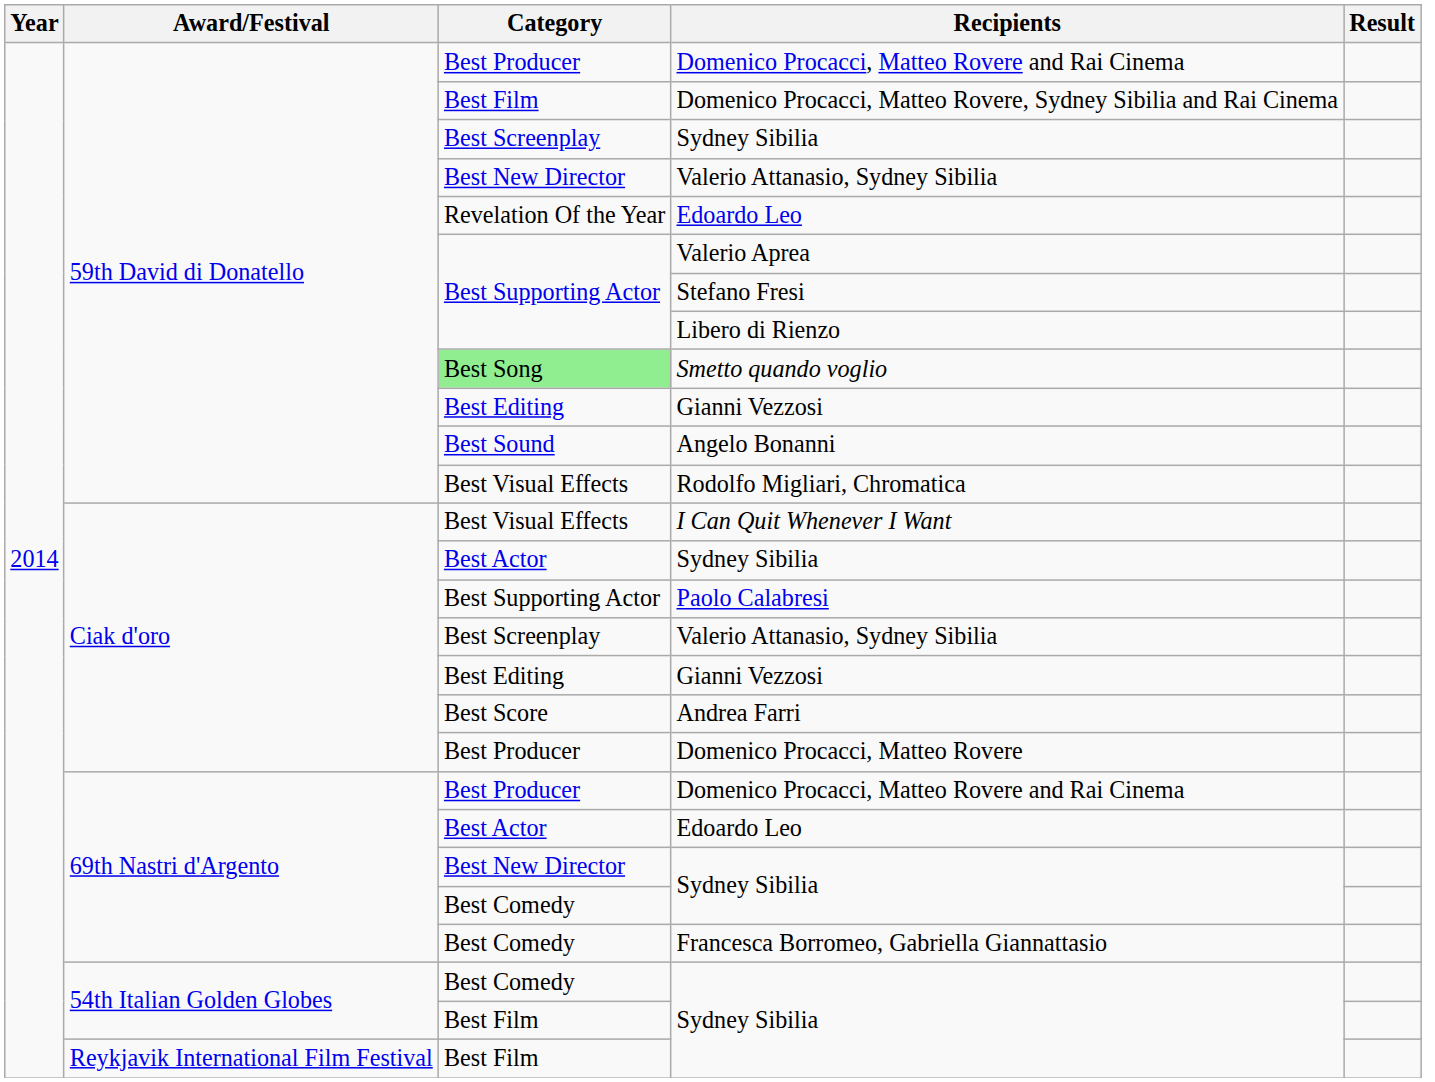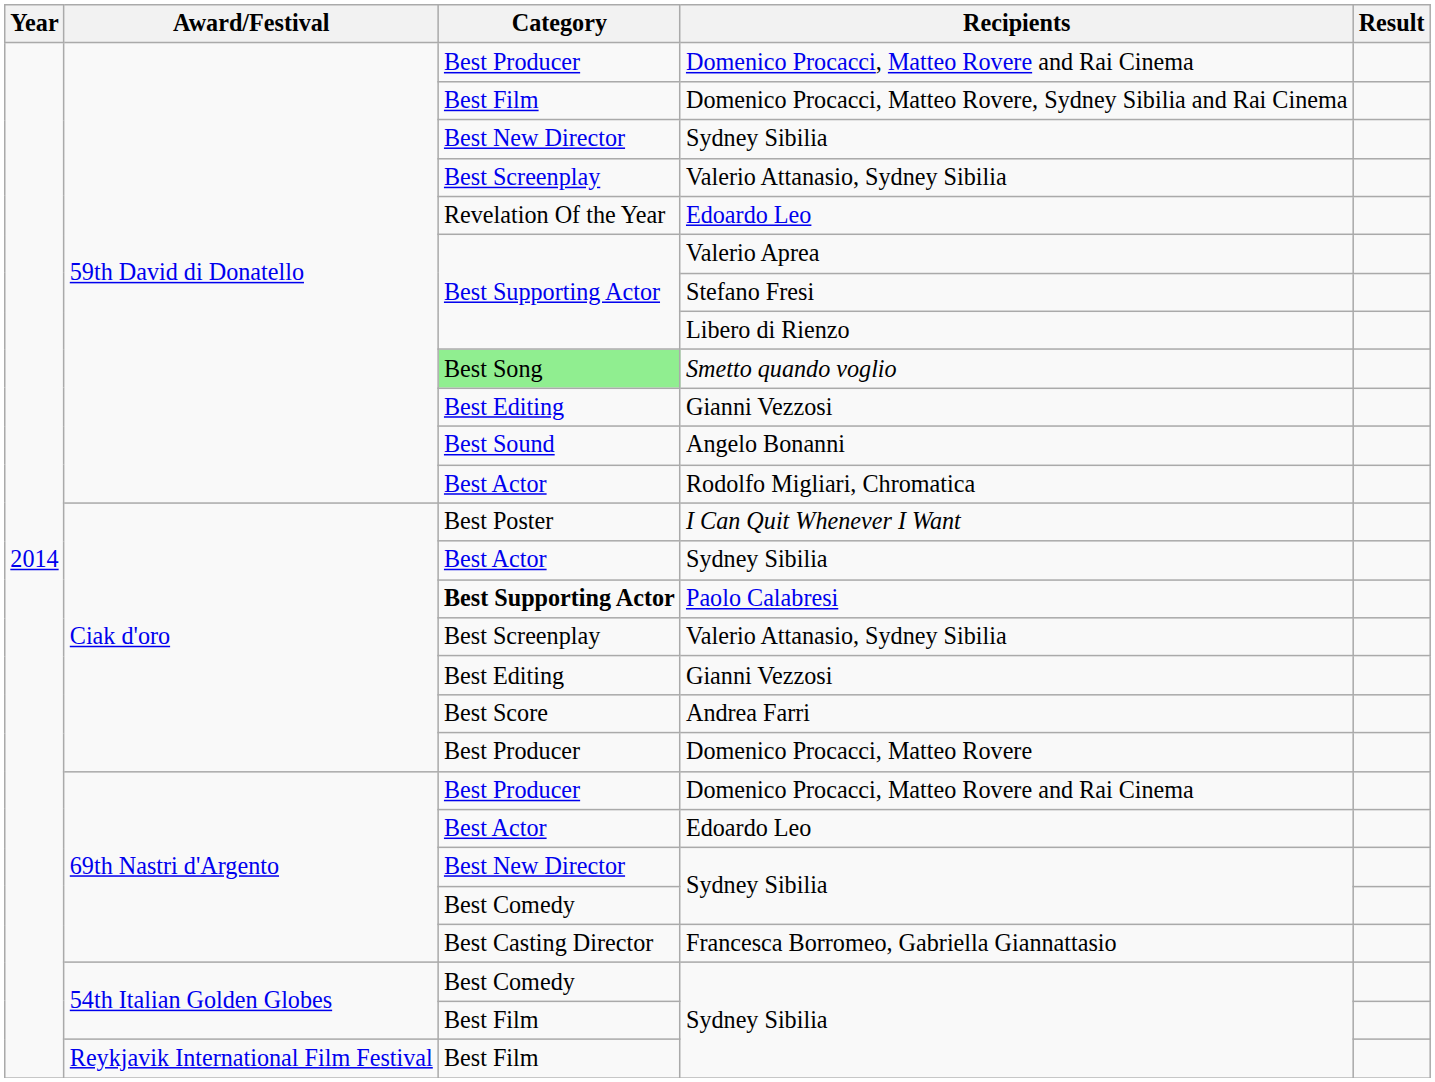59th David di Donatello / Sydney Sibilia | Category: Best Screenplay -> Best New Director
59th David di Donatello / Valerio Attanasio, Sydney Sibilia | Category: Best New Director -> Best Screenplay
Rodolfo Migliari, Chromatica | Category: Best Visual Effects -> Best Actor
I Can Quit Whenever I Want | Category: Best Visual Effects -> Best Poster
Paolo Calabresi | Category: normal -> bold
Francesca Borromeo, Gabriella Giannattasio | Category: Best Comedy -> Best Casting Director
